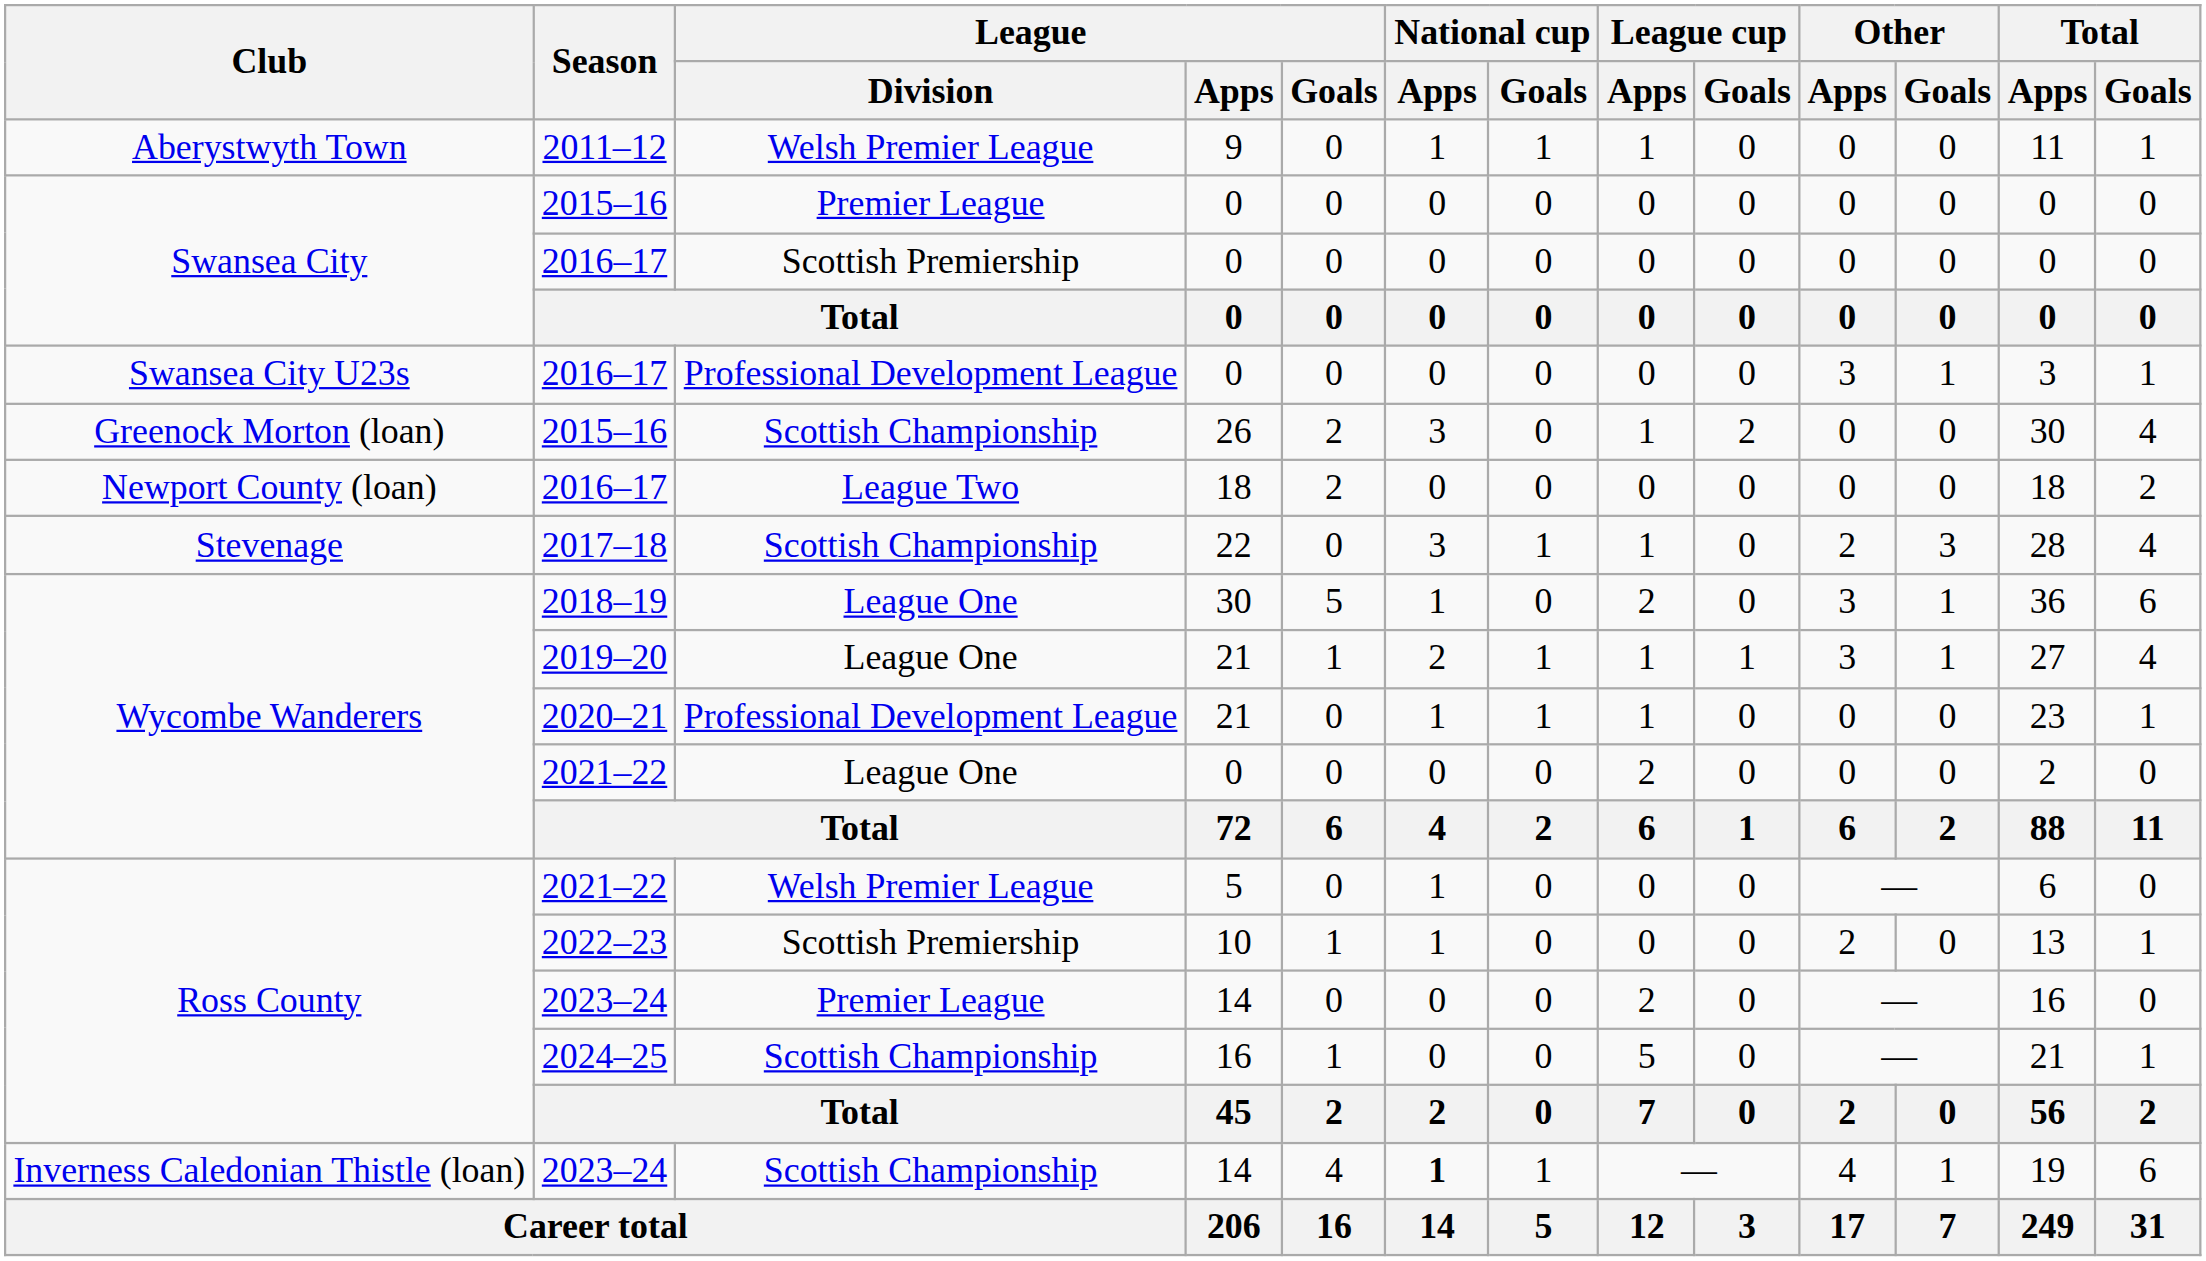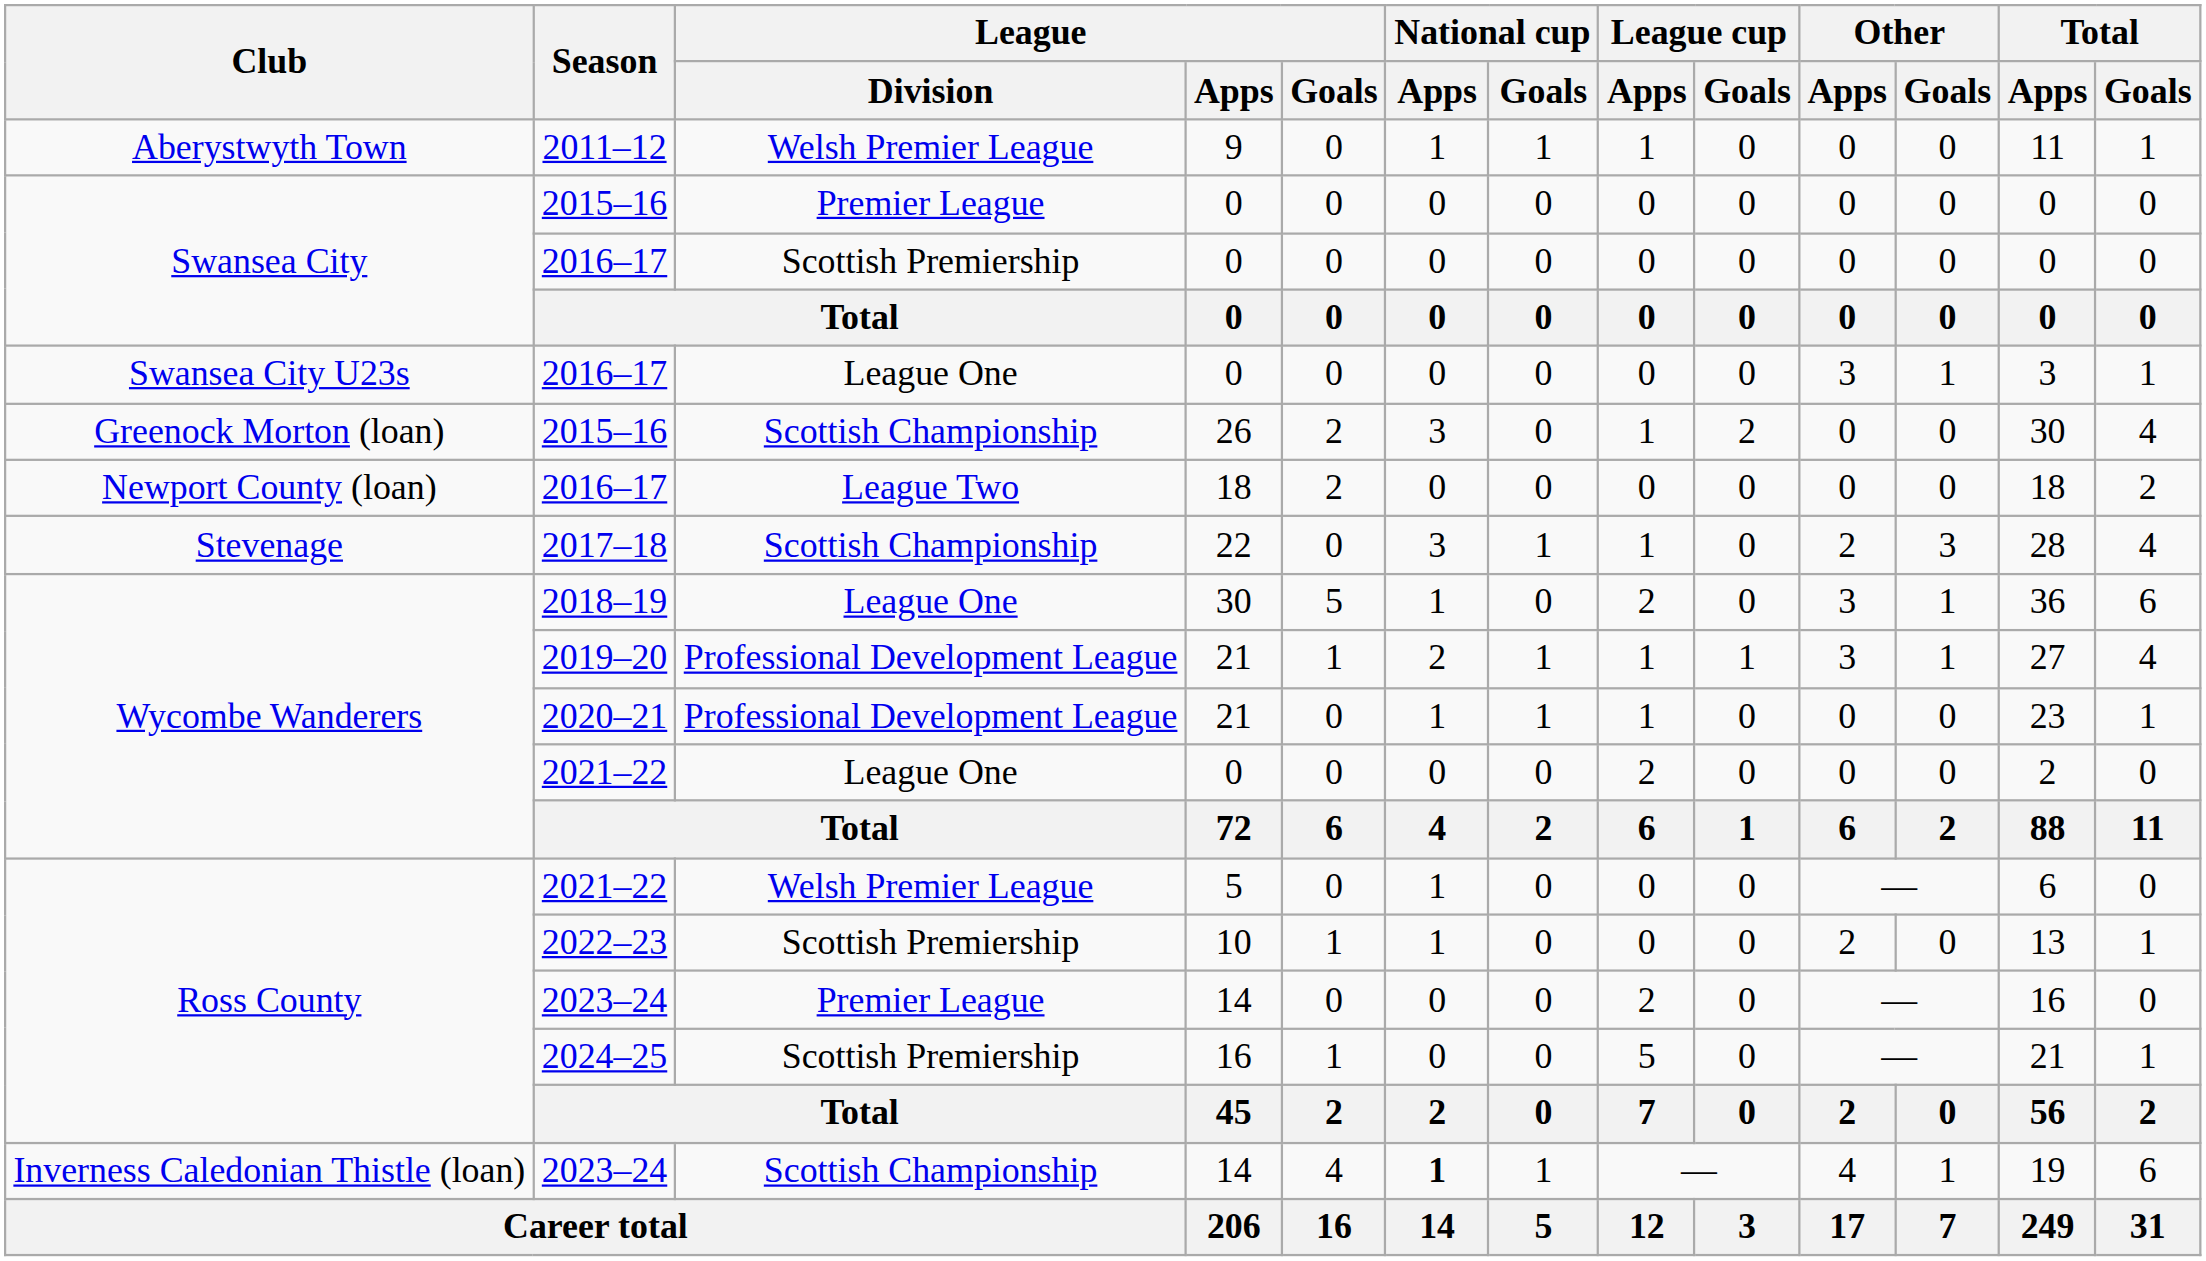Swansea City U23s / 2016–17 | League / Division: Professional Development League -> League One
2019–20 | League / Division: League One -> Professional Development League
2024–25 | League / Division: Scottish Championship -> Scottish Premiership
